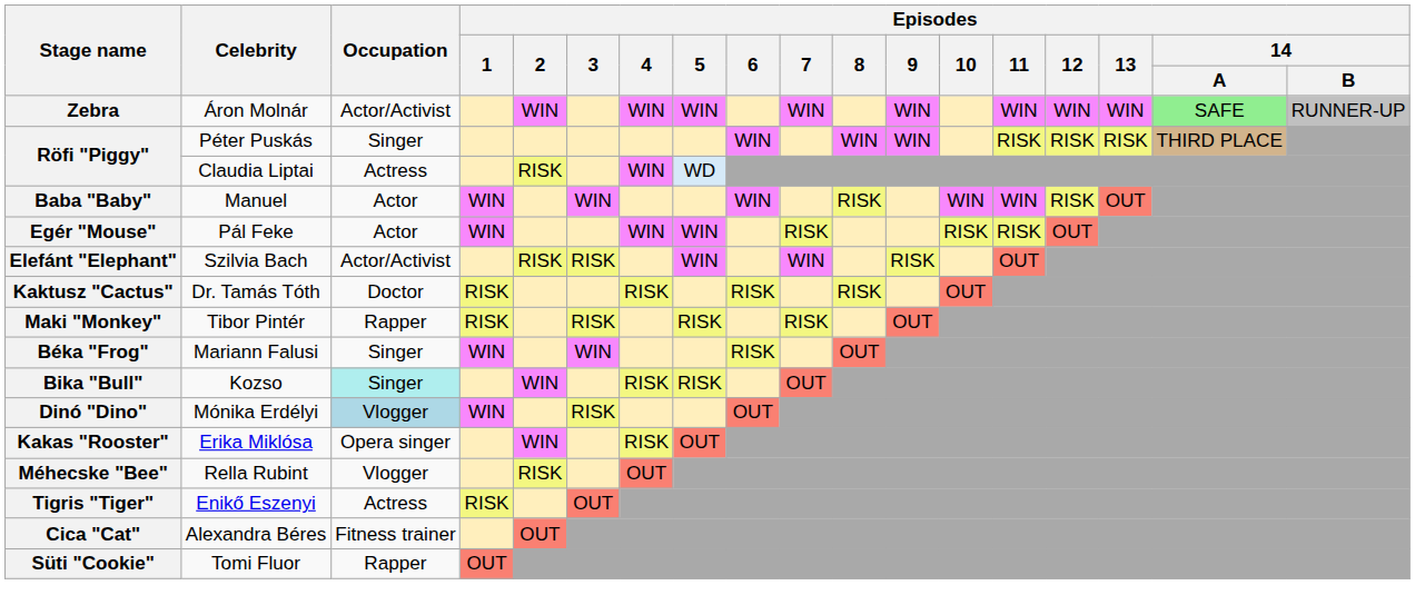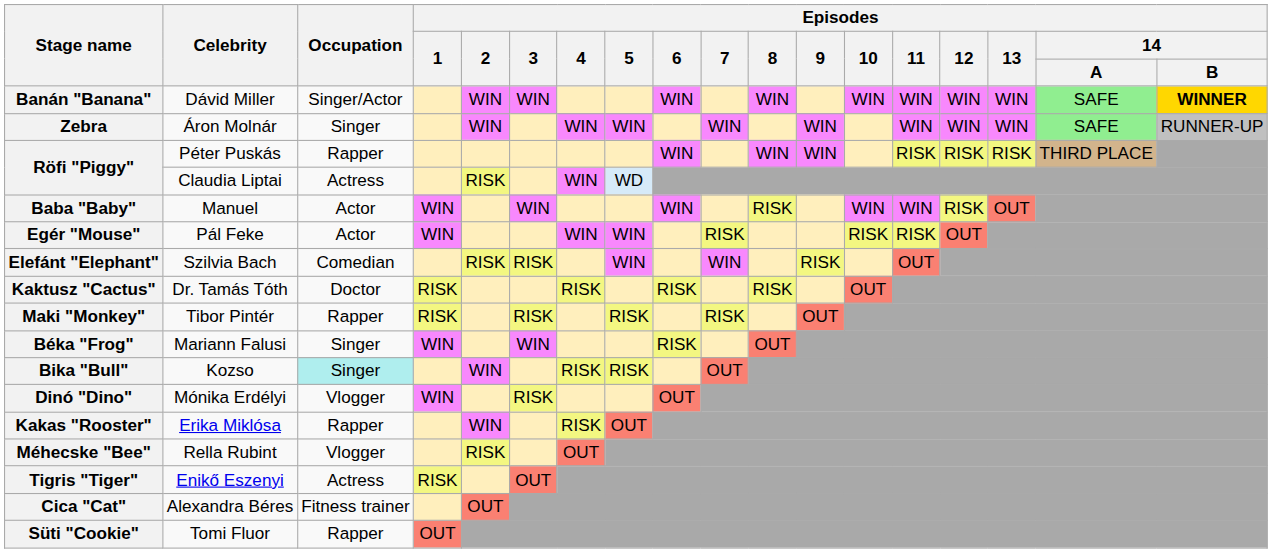+ row: Banán "Banana" | Dávid Miller | Singer/Actor | WIN | WIN | WIN | WIN | WIN | WIN | WIN | WIN | SAFE | WINNER
Zebra | Occupation: Actor/Activist -> Singer
Röfi "Piggy" / Péter Puskás | Occupation: Singer -> Rapper
Elefánt "Elephant" | Occupation: Actor/Activist -> Comedian
Dinó "Dino" | Occupation: lightblue background -> no background
Kakas "Rooster" | Occupation: Opera singer -> Rapper
